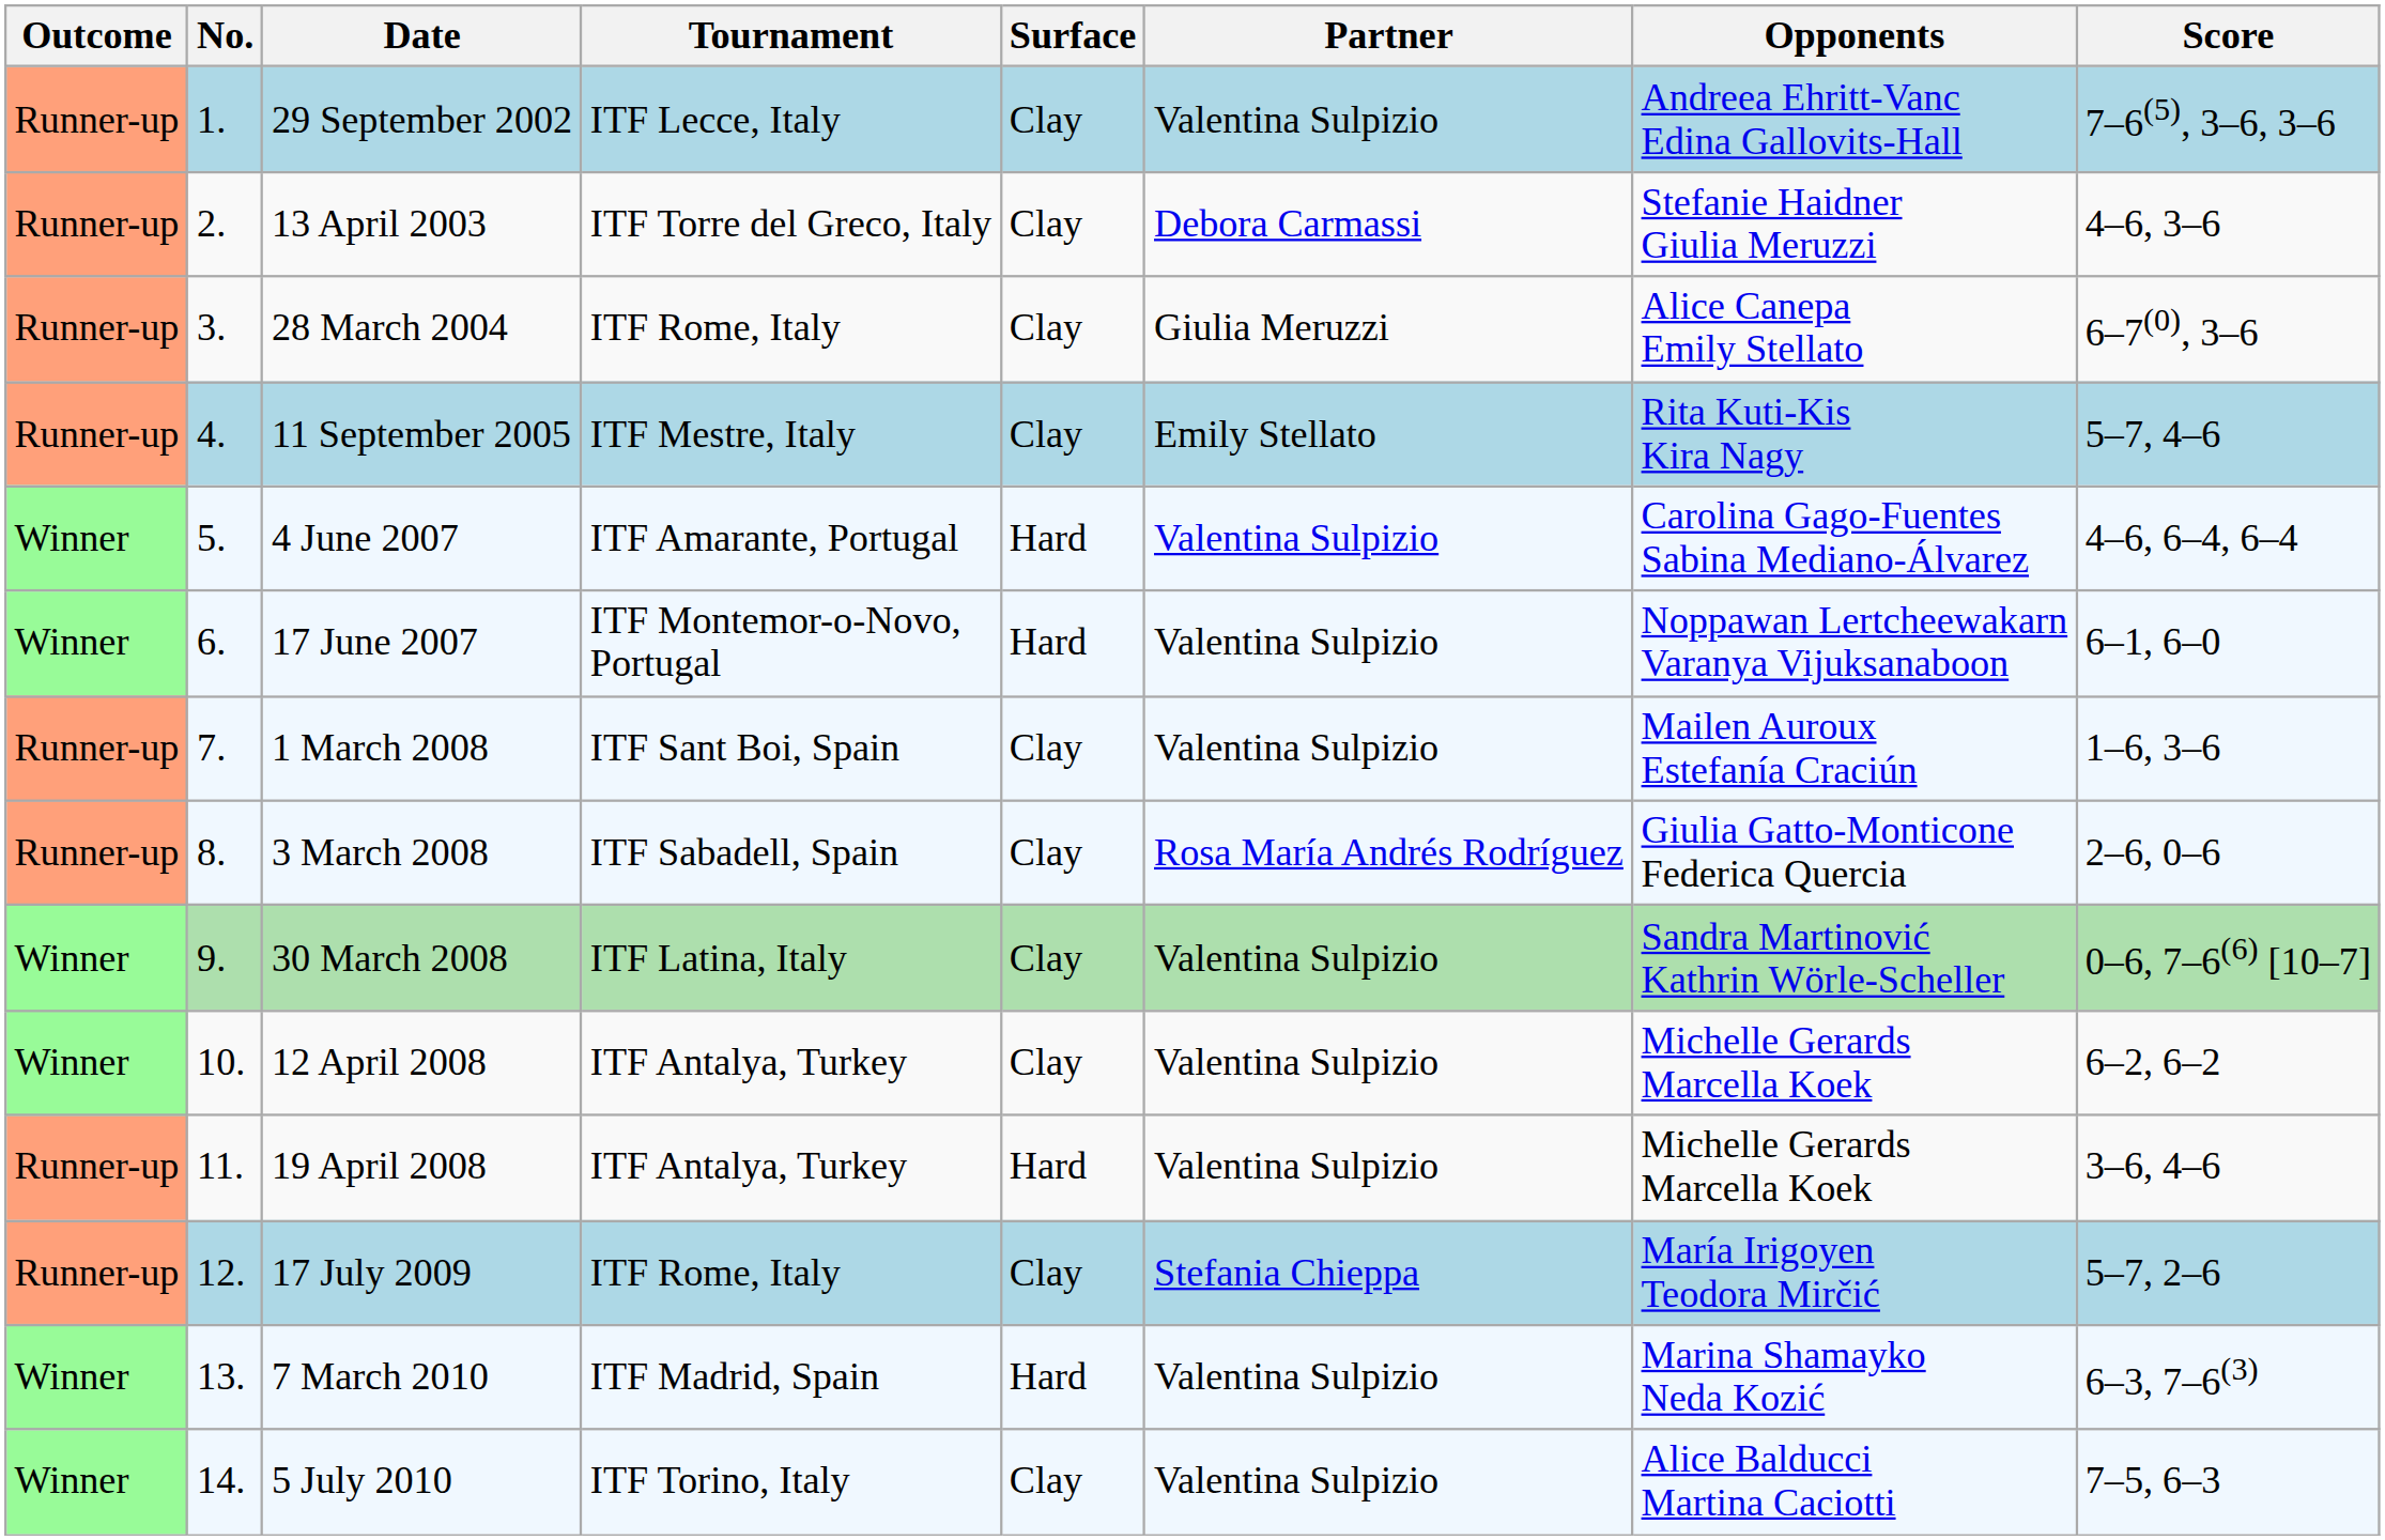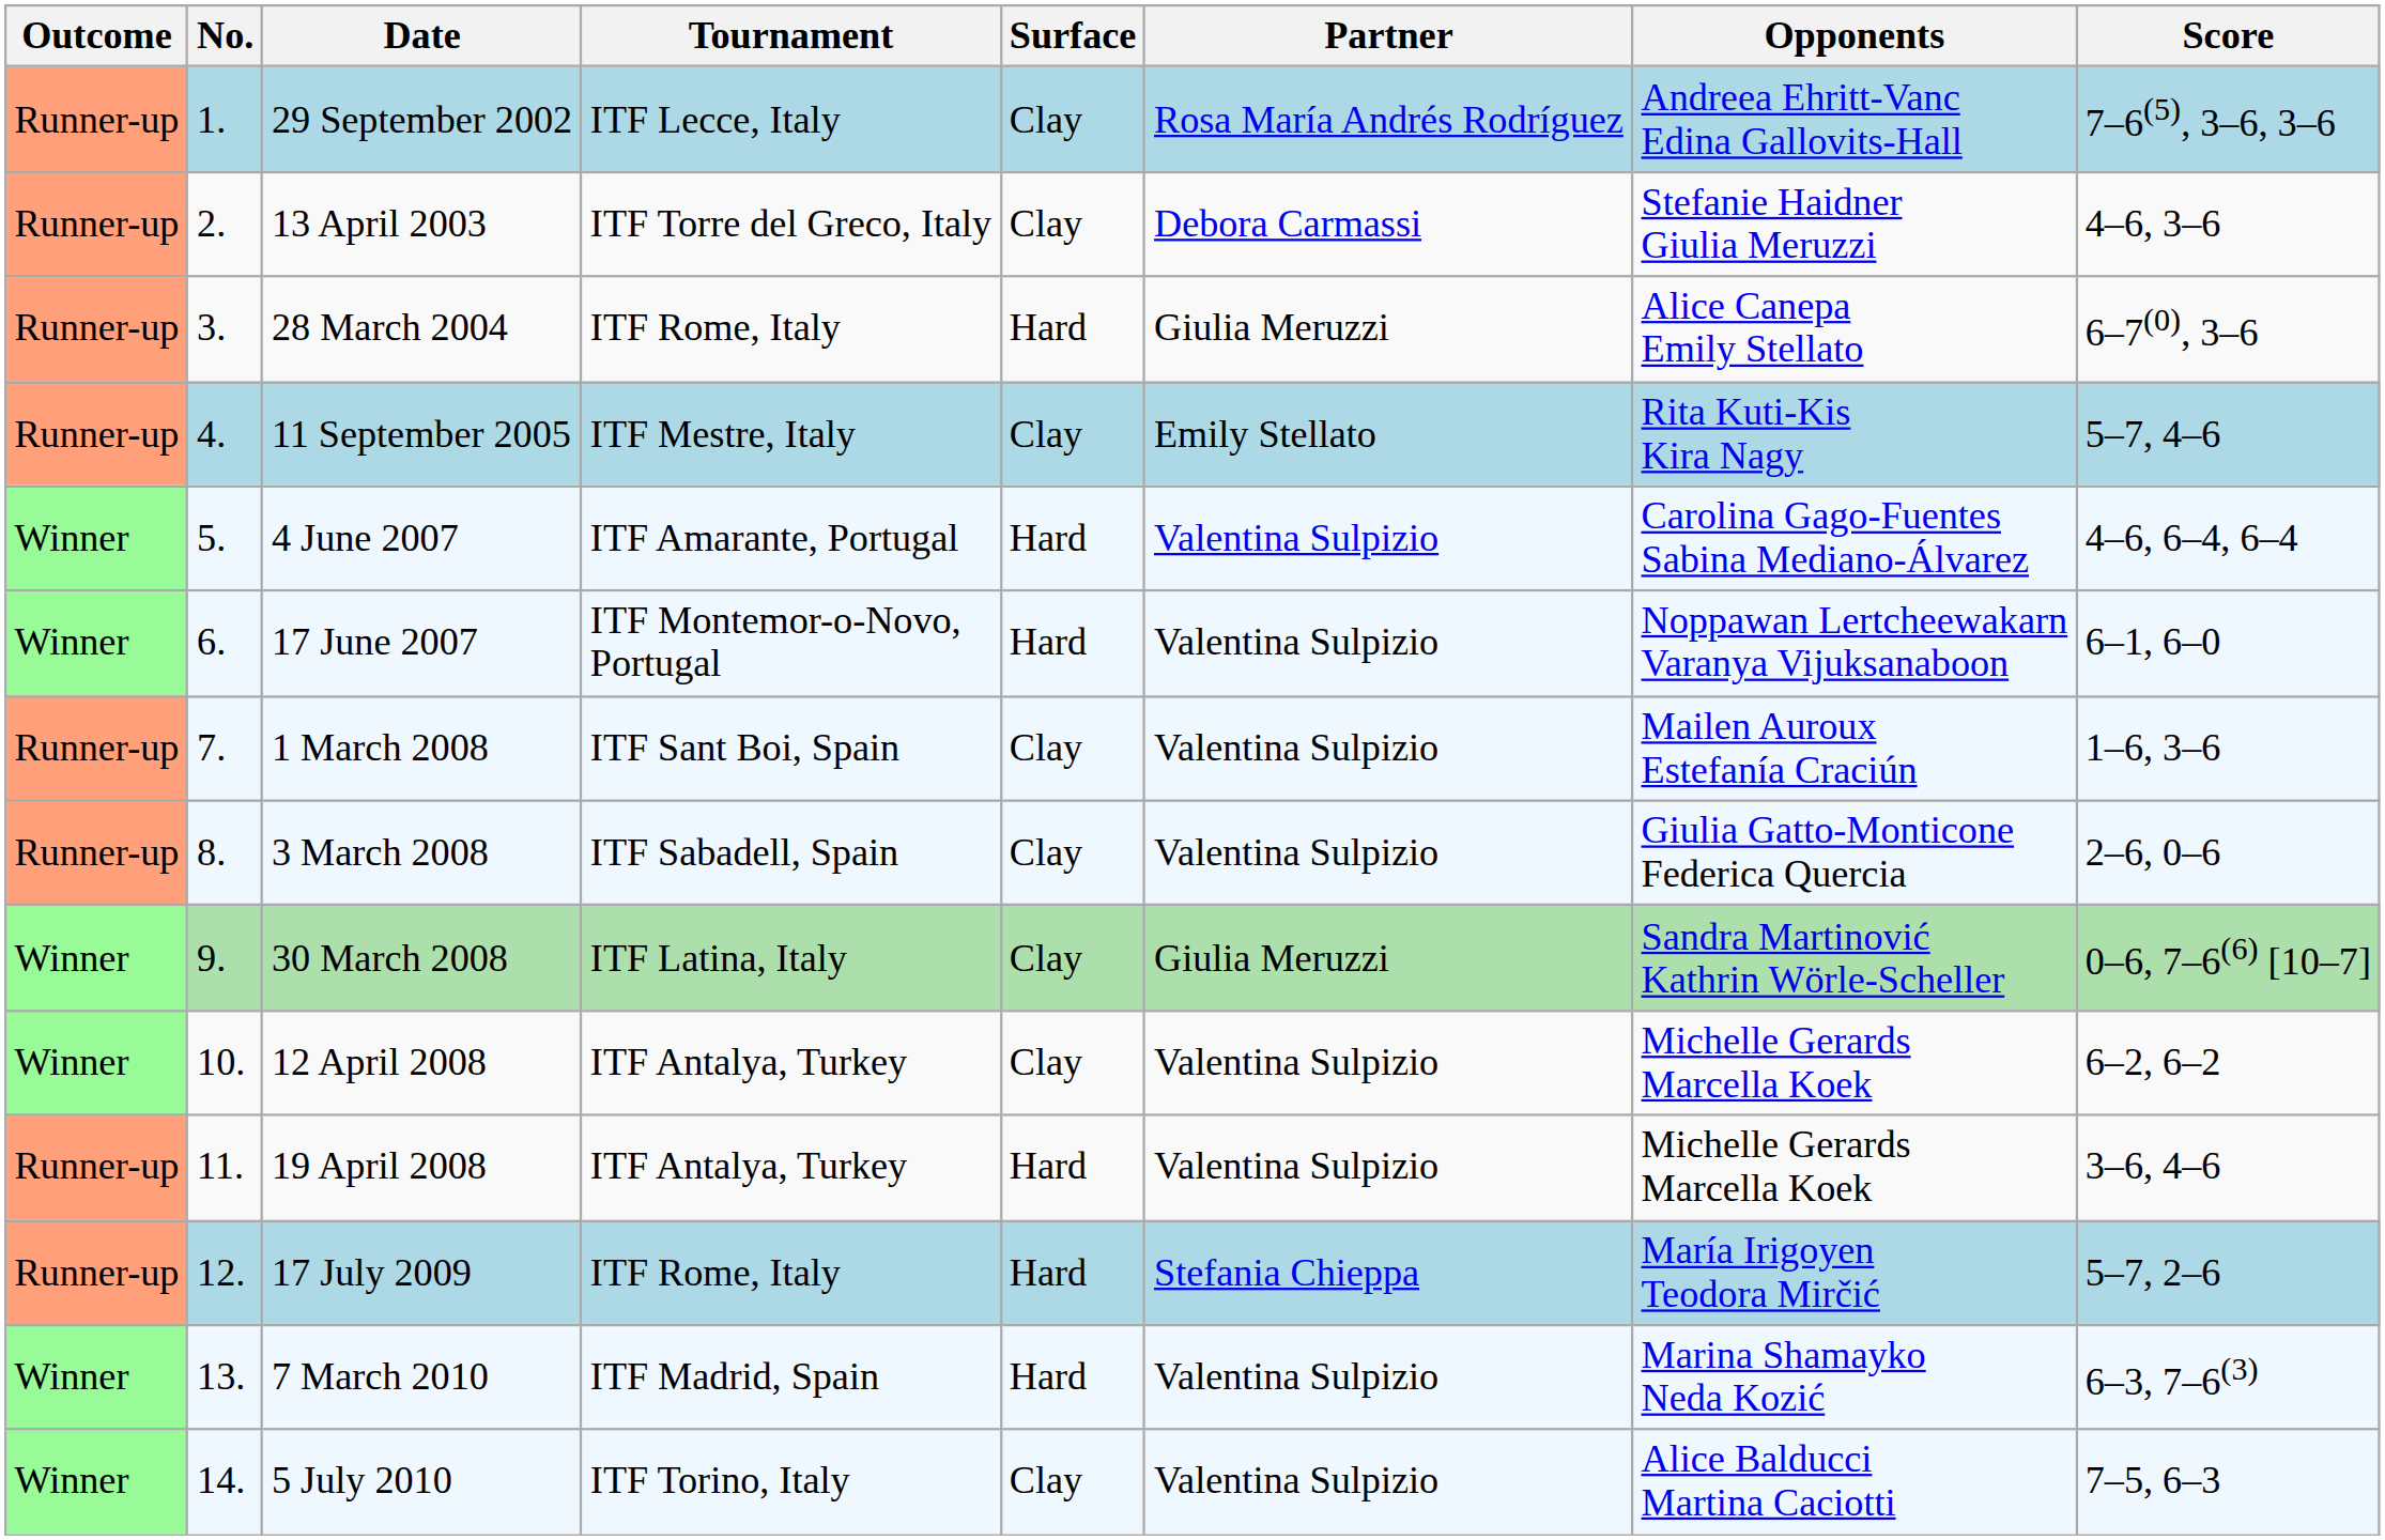29 September 2002 | Partner: Valentina Sulpizio -> Rosa María Andrés Rodríguez
28 March 2004 | Surface: Clay -> Hard
3 March 2008 | Partner: Rosa María Andrés Rodríguez -> Valentina Sulpizio
30 March 2008 | Partner: Valentina Sulpizio -> Giulia Meruzzi
17 July 2009 | Surface: Clay -> Hard
